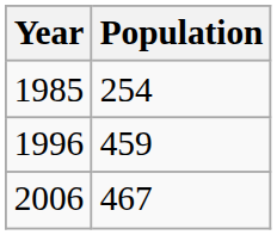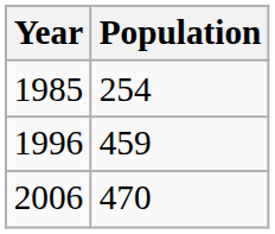2006 | Population: 467 -> 470
